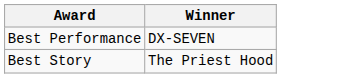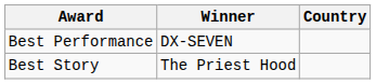+ column: Country
